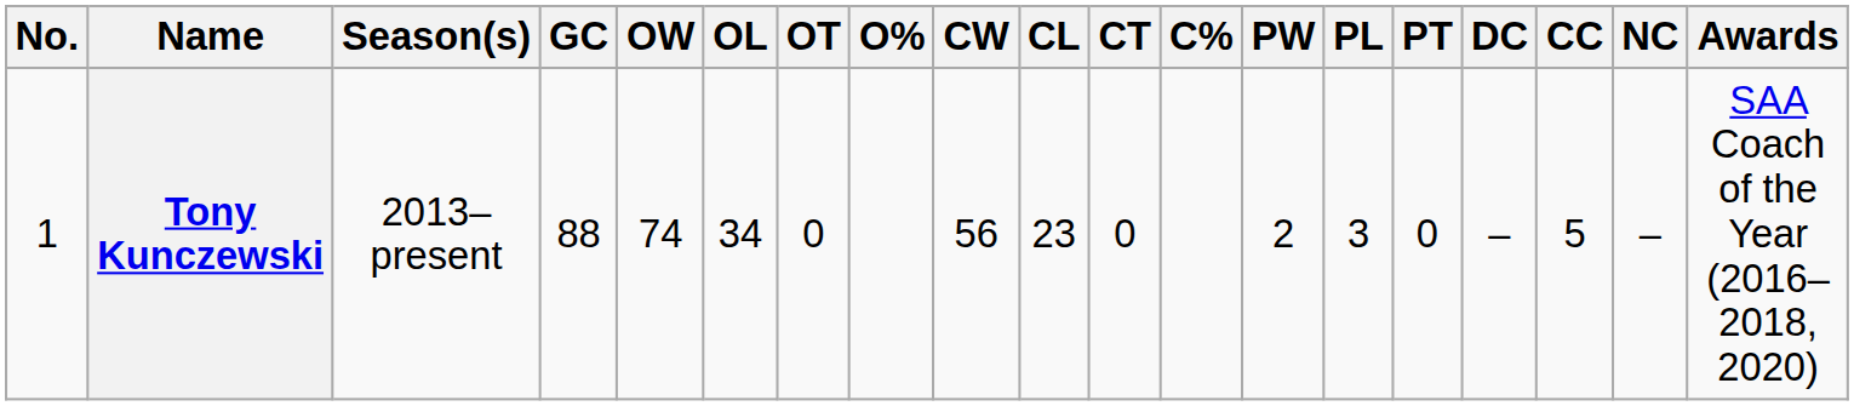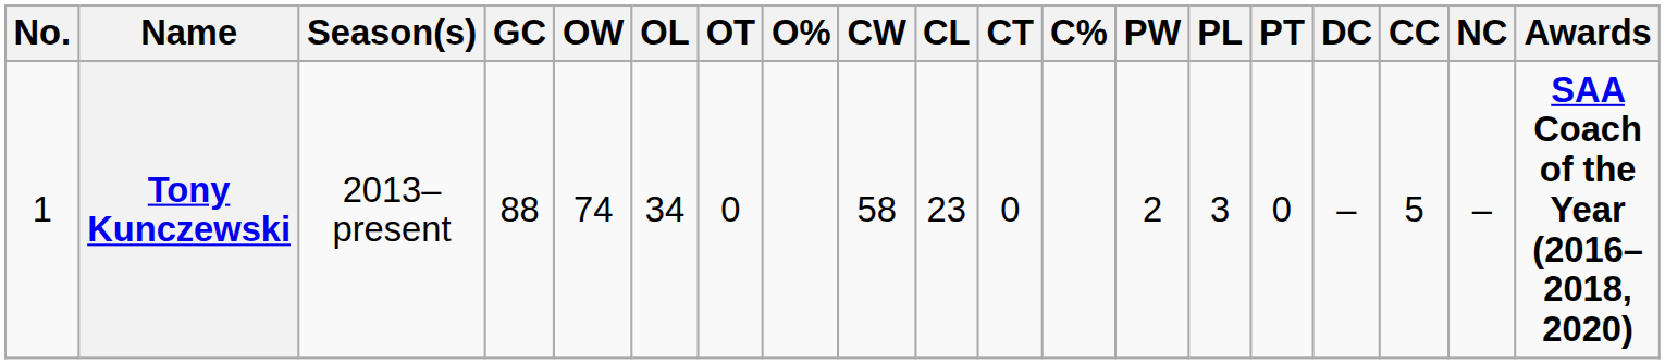Tony Kunczewski | CW: 56 -> 58
Tony Kunczewski | Awards: normal -> bold
